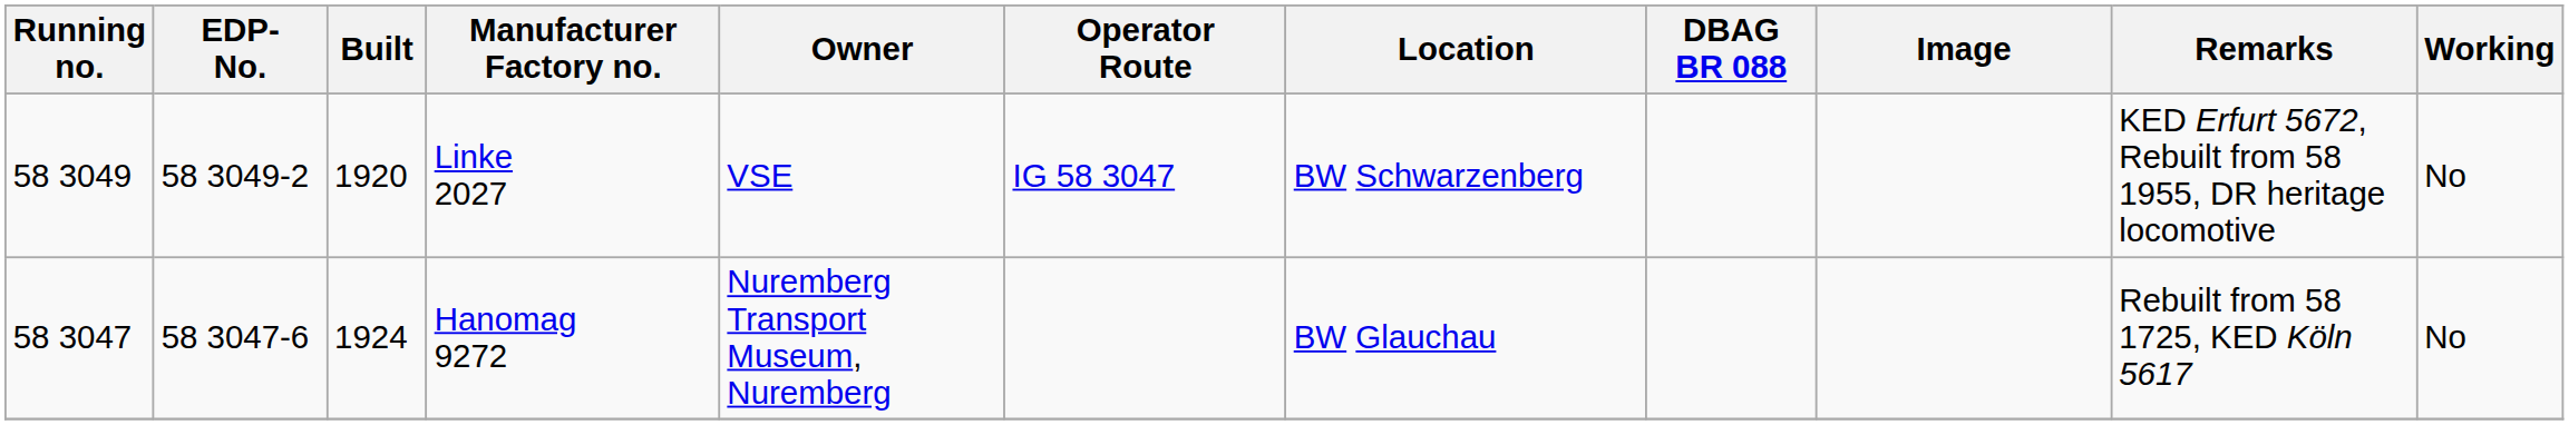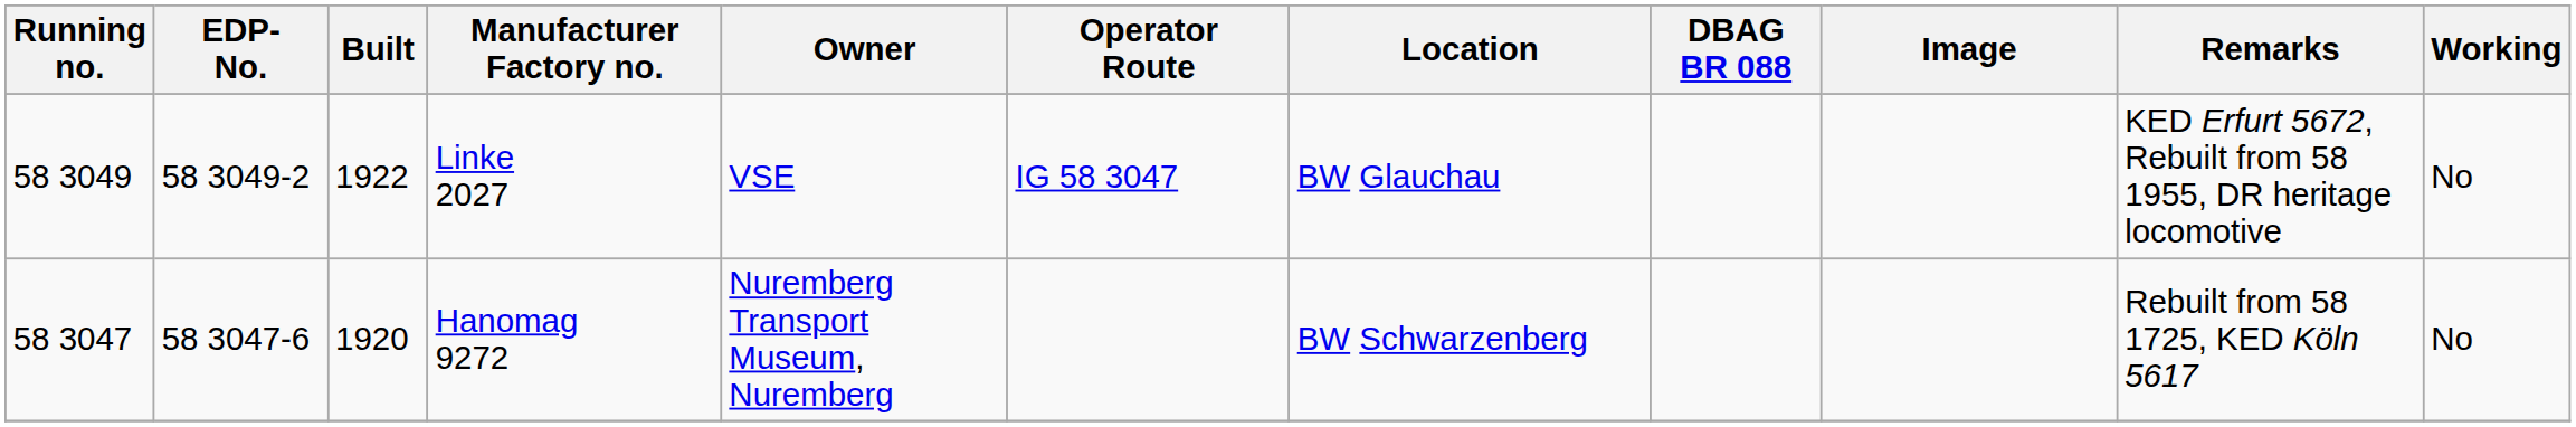Linke 2027 | Built: 1920 -> 1922
Linke 2027 | Location: BW Schwarzenberg -> BW Glauchau
Hanomag 9272 | Built: 1924 -> 1920
Hanomag 9272 | Location: BW Glauchau -> BW Schwarzenberg
